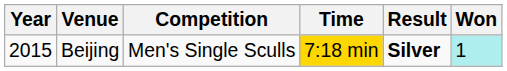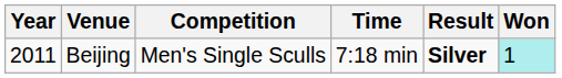Beijing | Year: 2015 -> 2011
Beijing | Time: gold background -> no background
